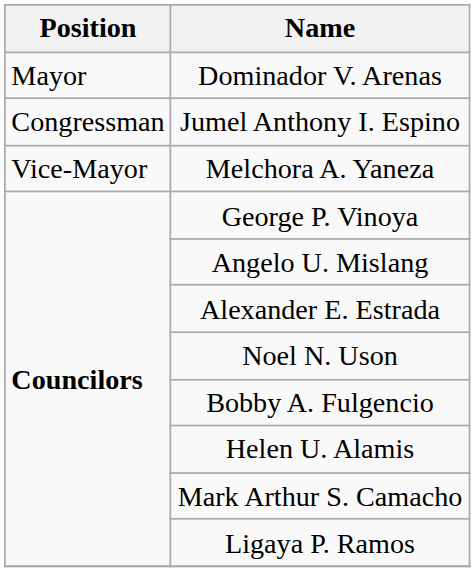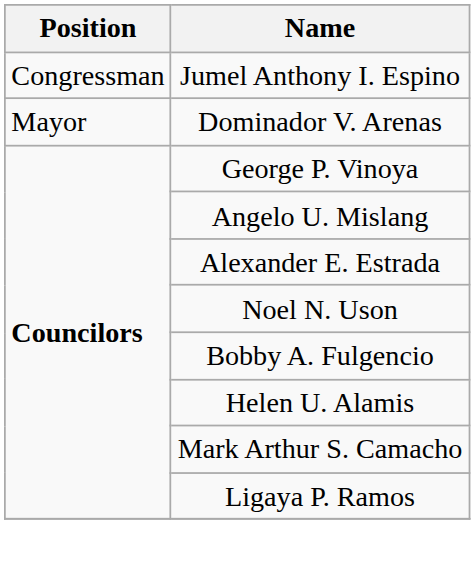rows swapped: Jumel Anthony I. Espino <-> Dominador V. Arenas
- row: Vice-Mayor | Melchora A. Yaneza
